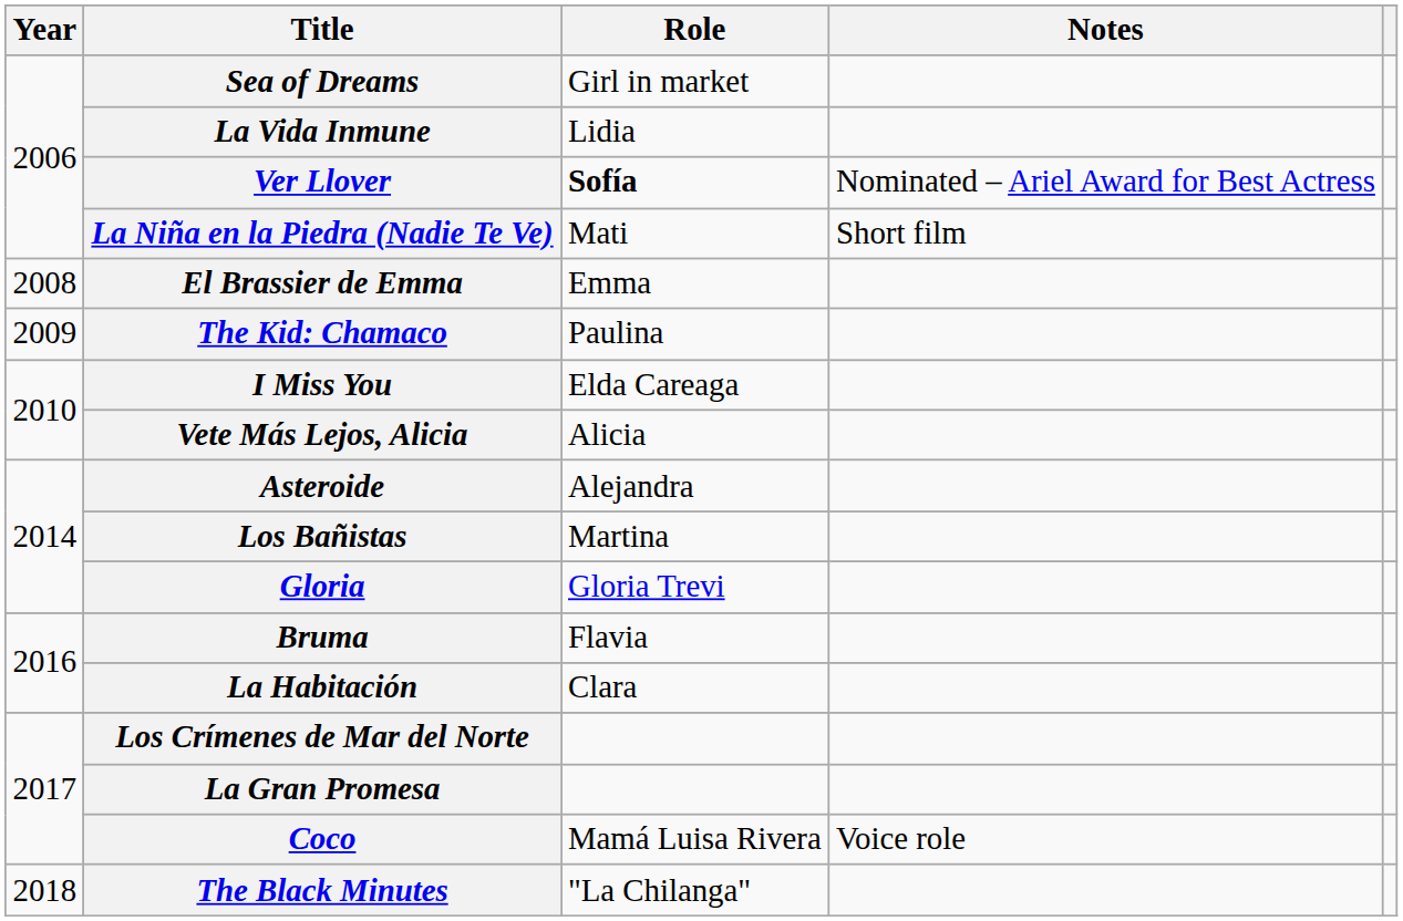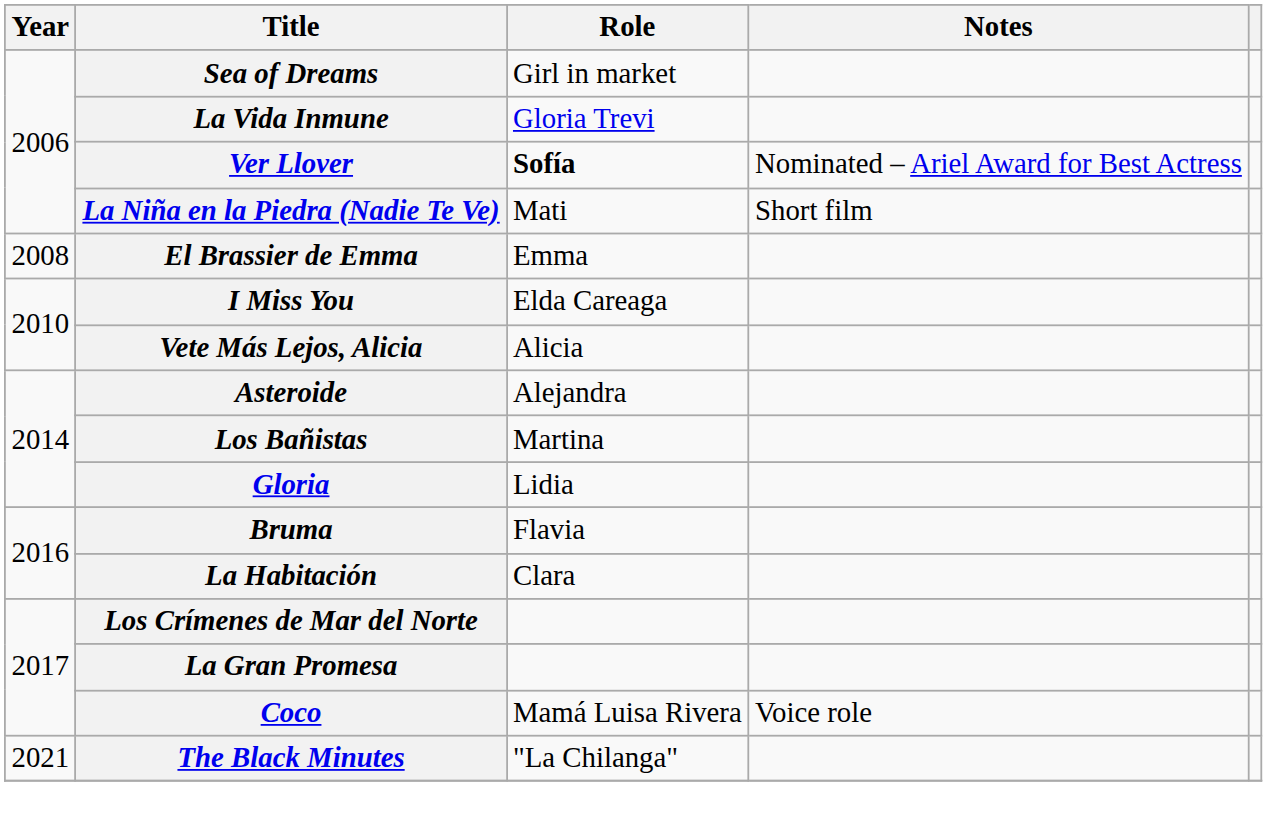La Vida Inmune | Role: Lidia -> Gloria Trevi
- row: 2009 | The Kid: Chamaco | Paulina
Gloria | Role: Gloria Trevi -> Lidia
The Black Minutes | Year: 2018 -> 2021
